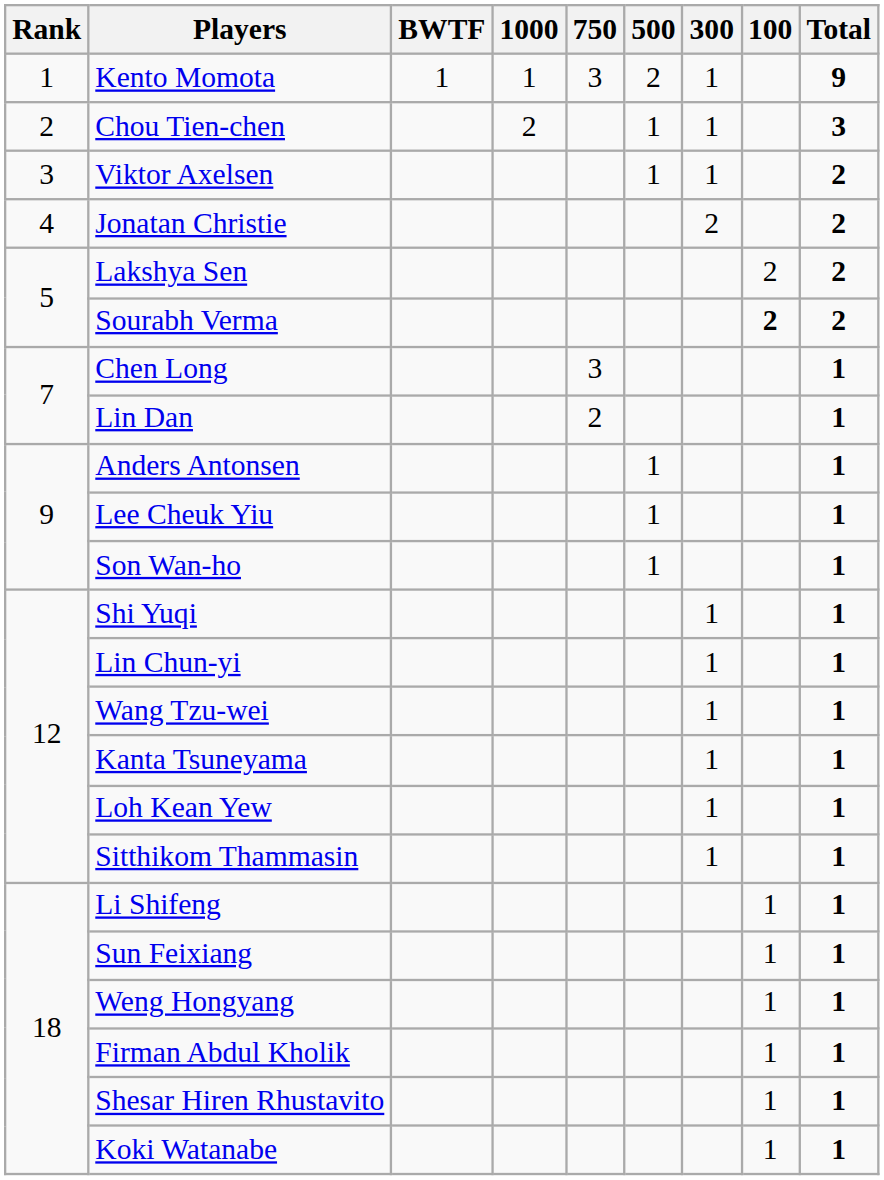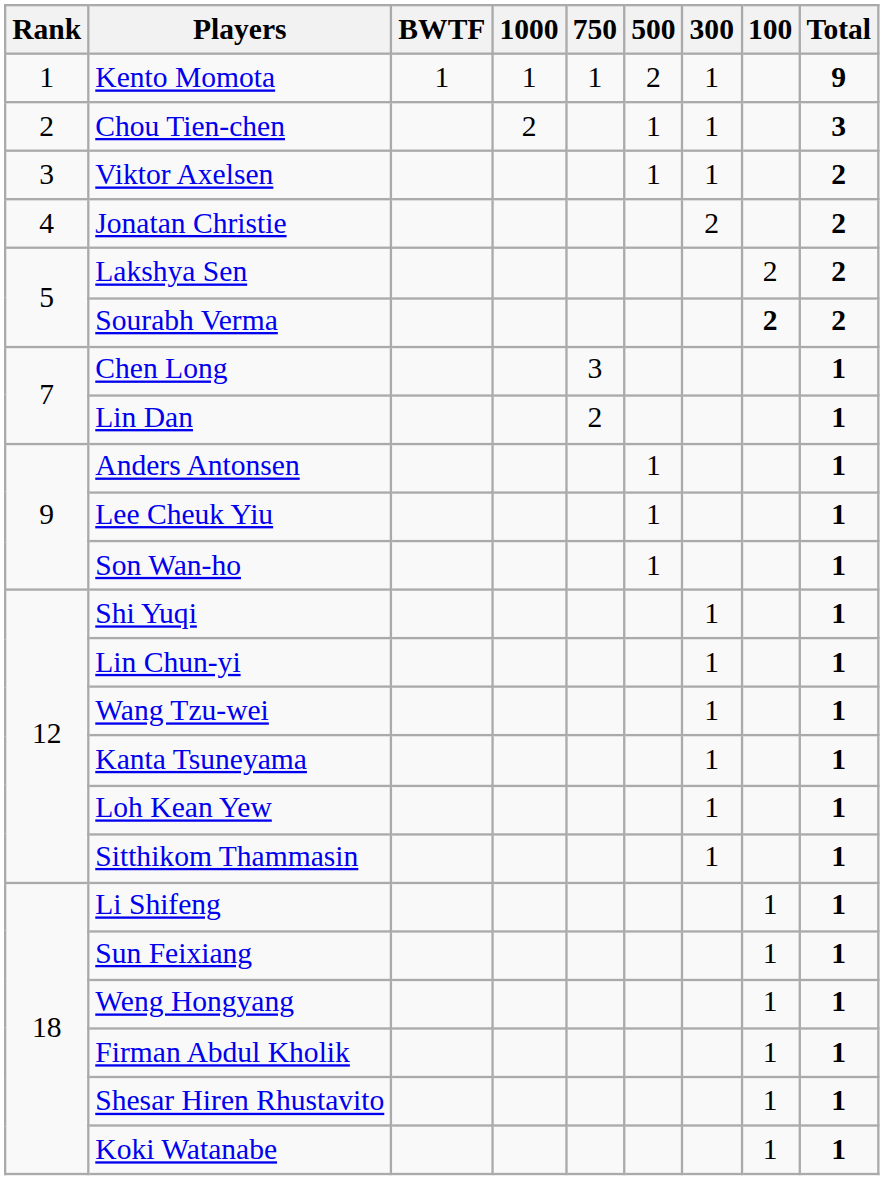Kento Momota | 750: 3 -> 1
